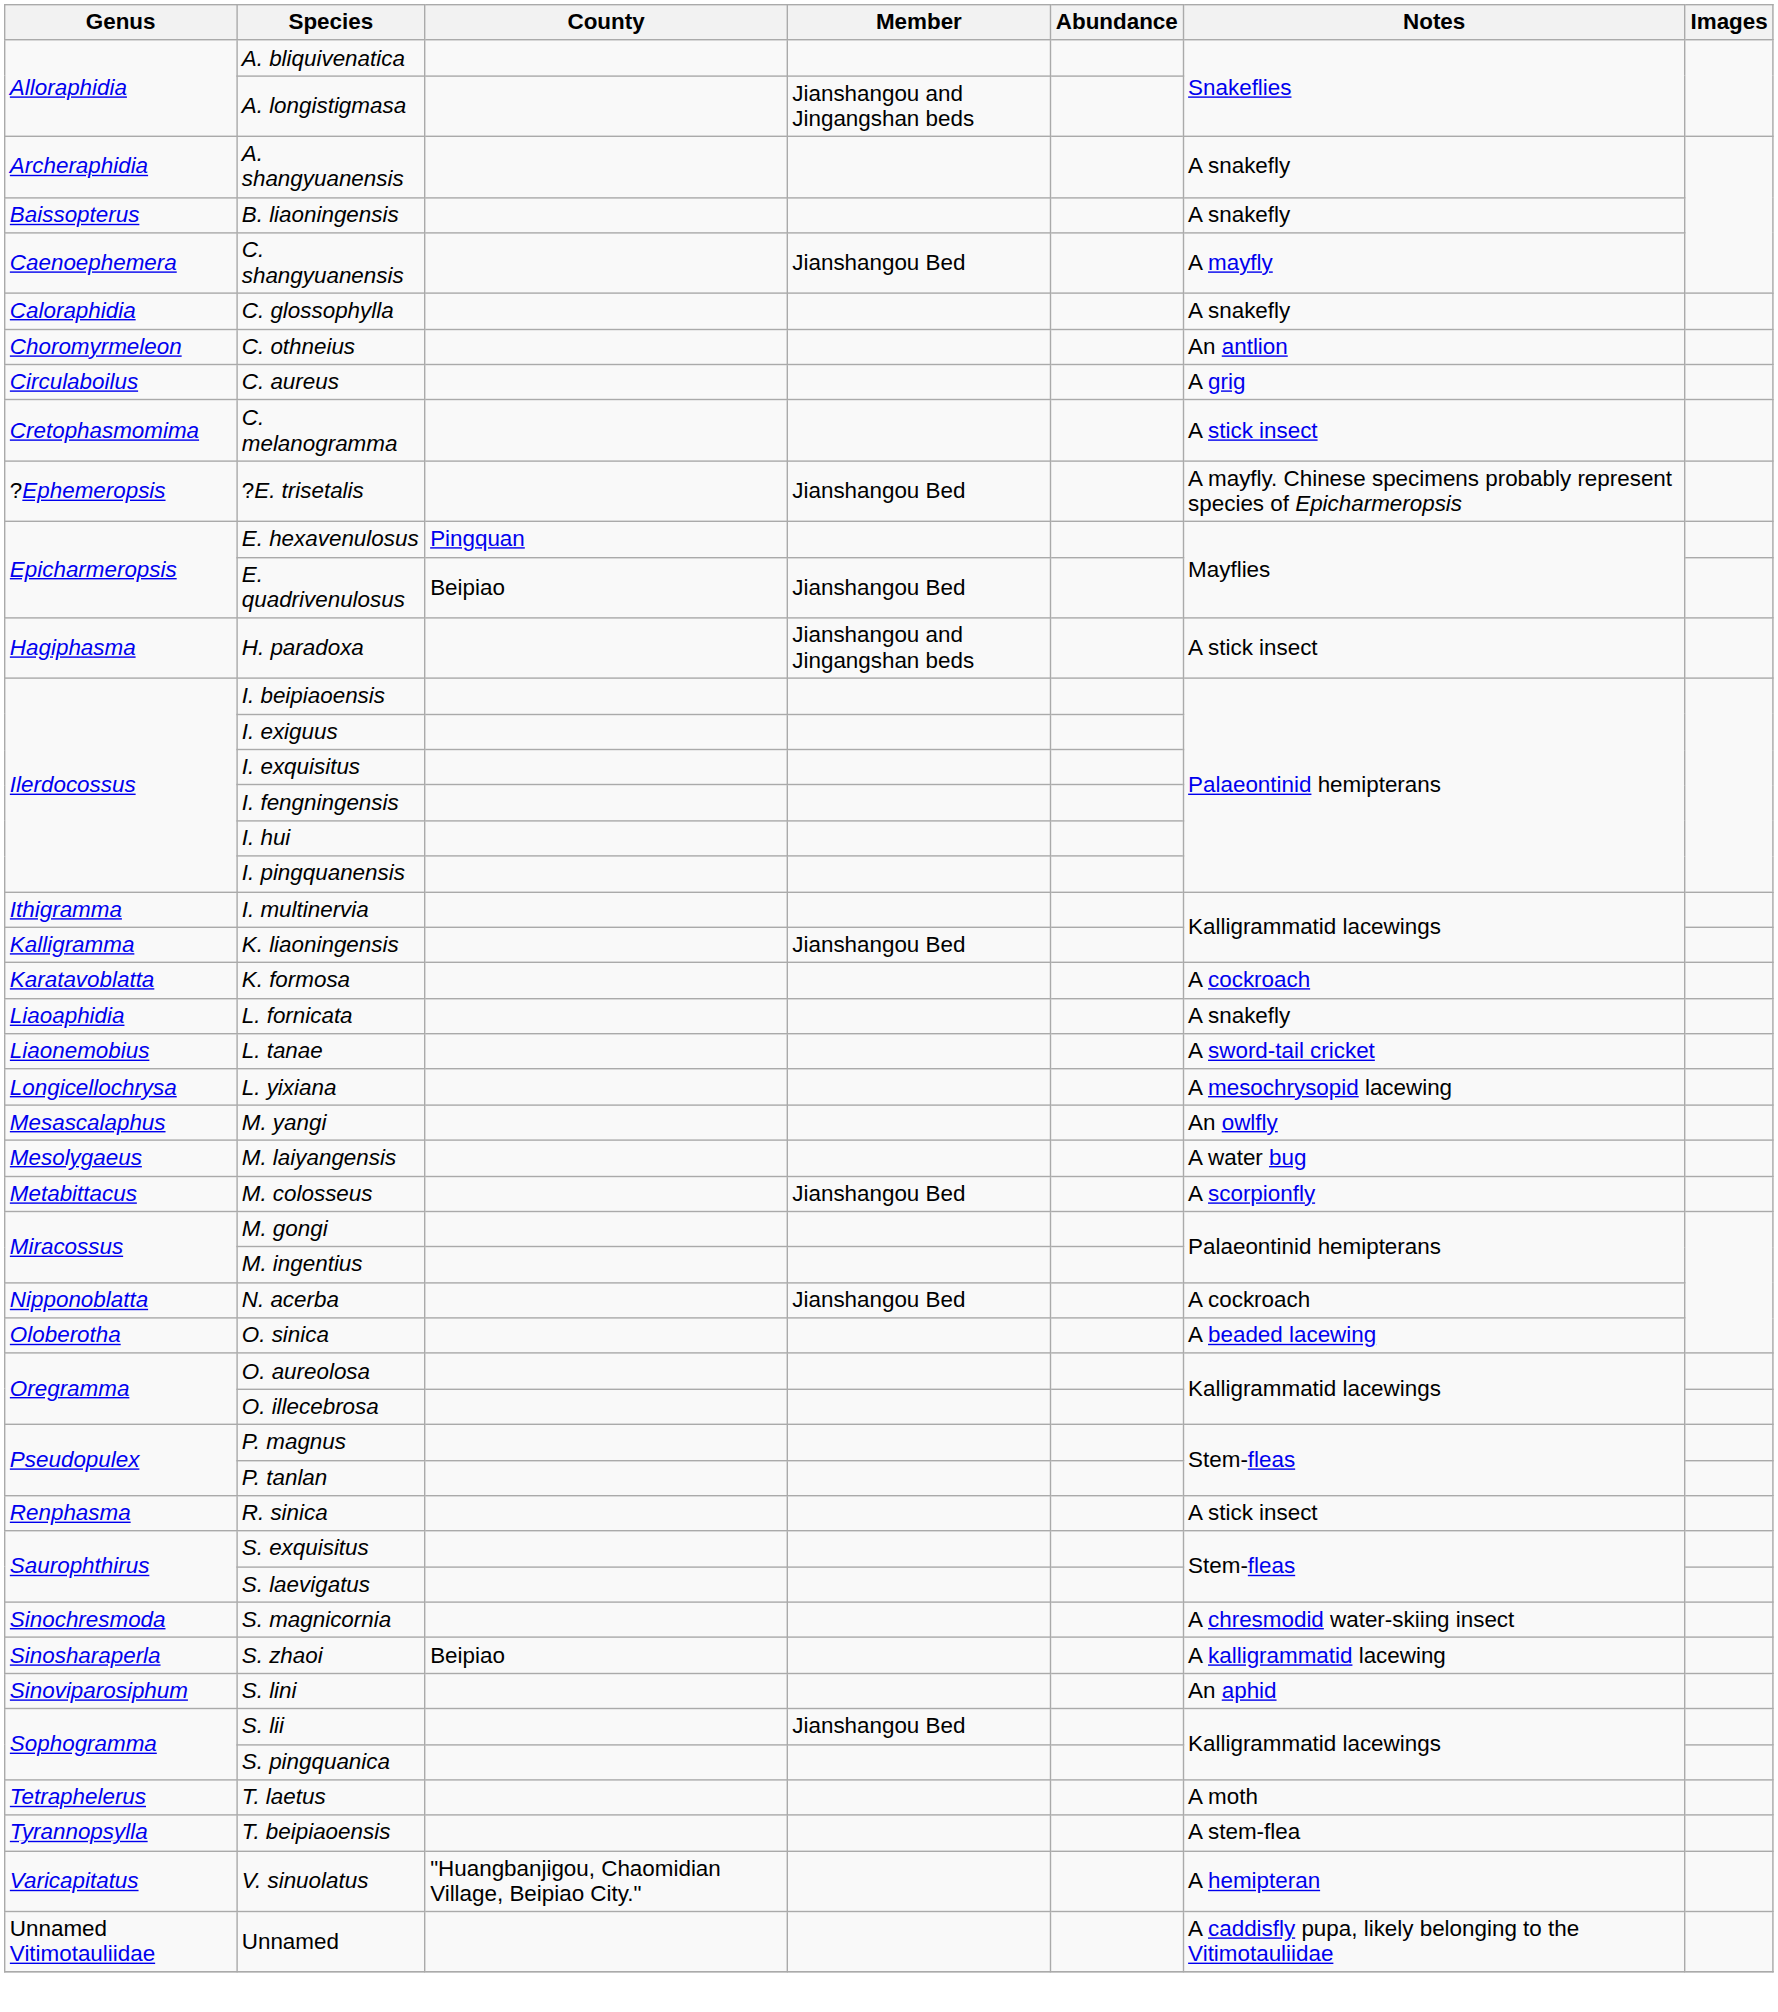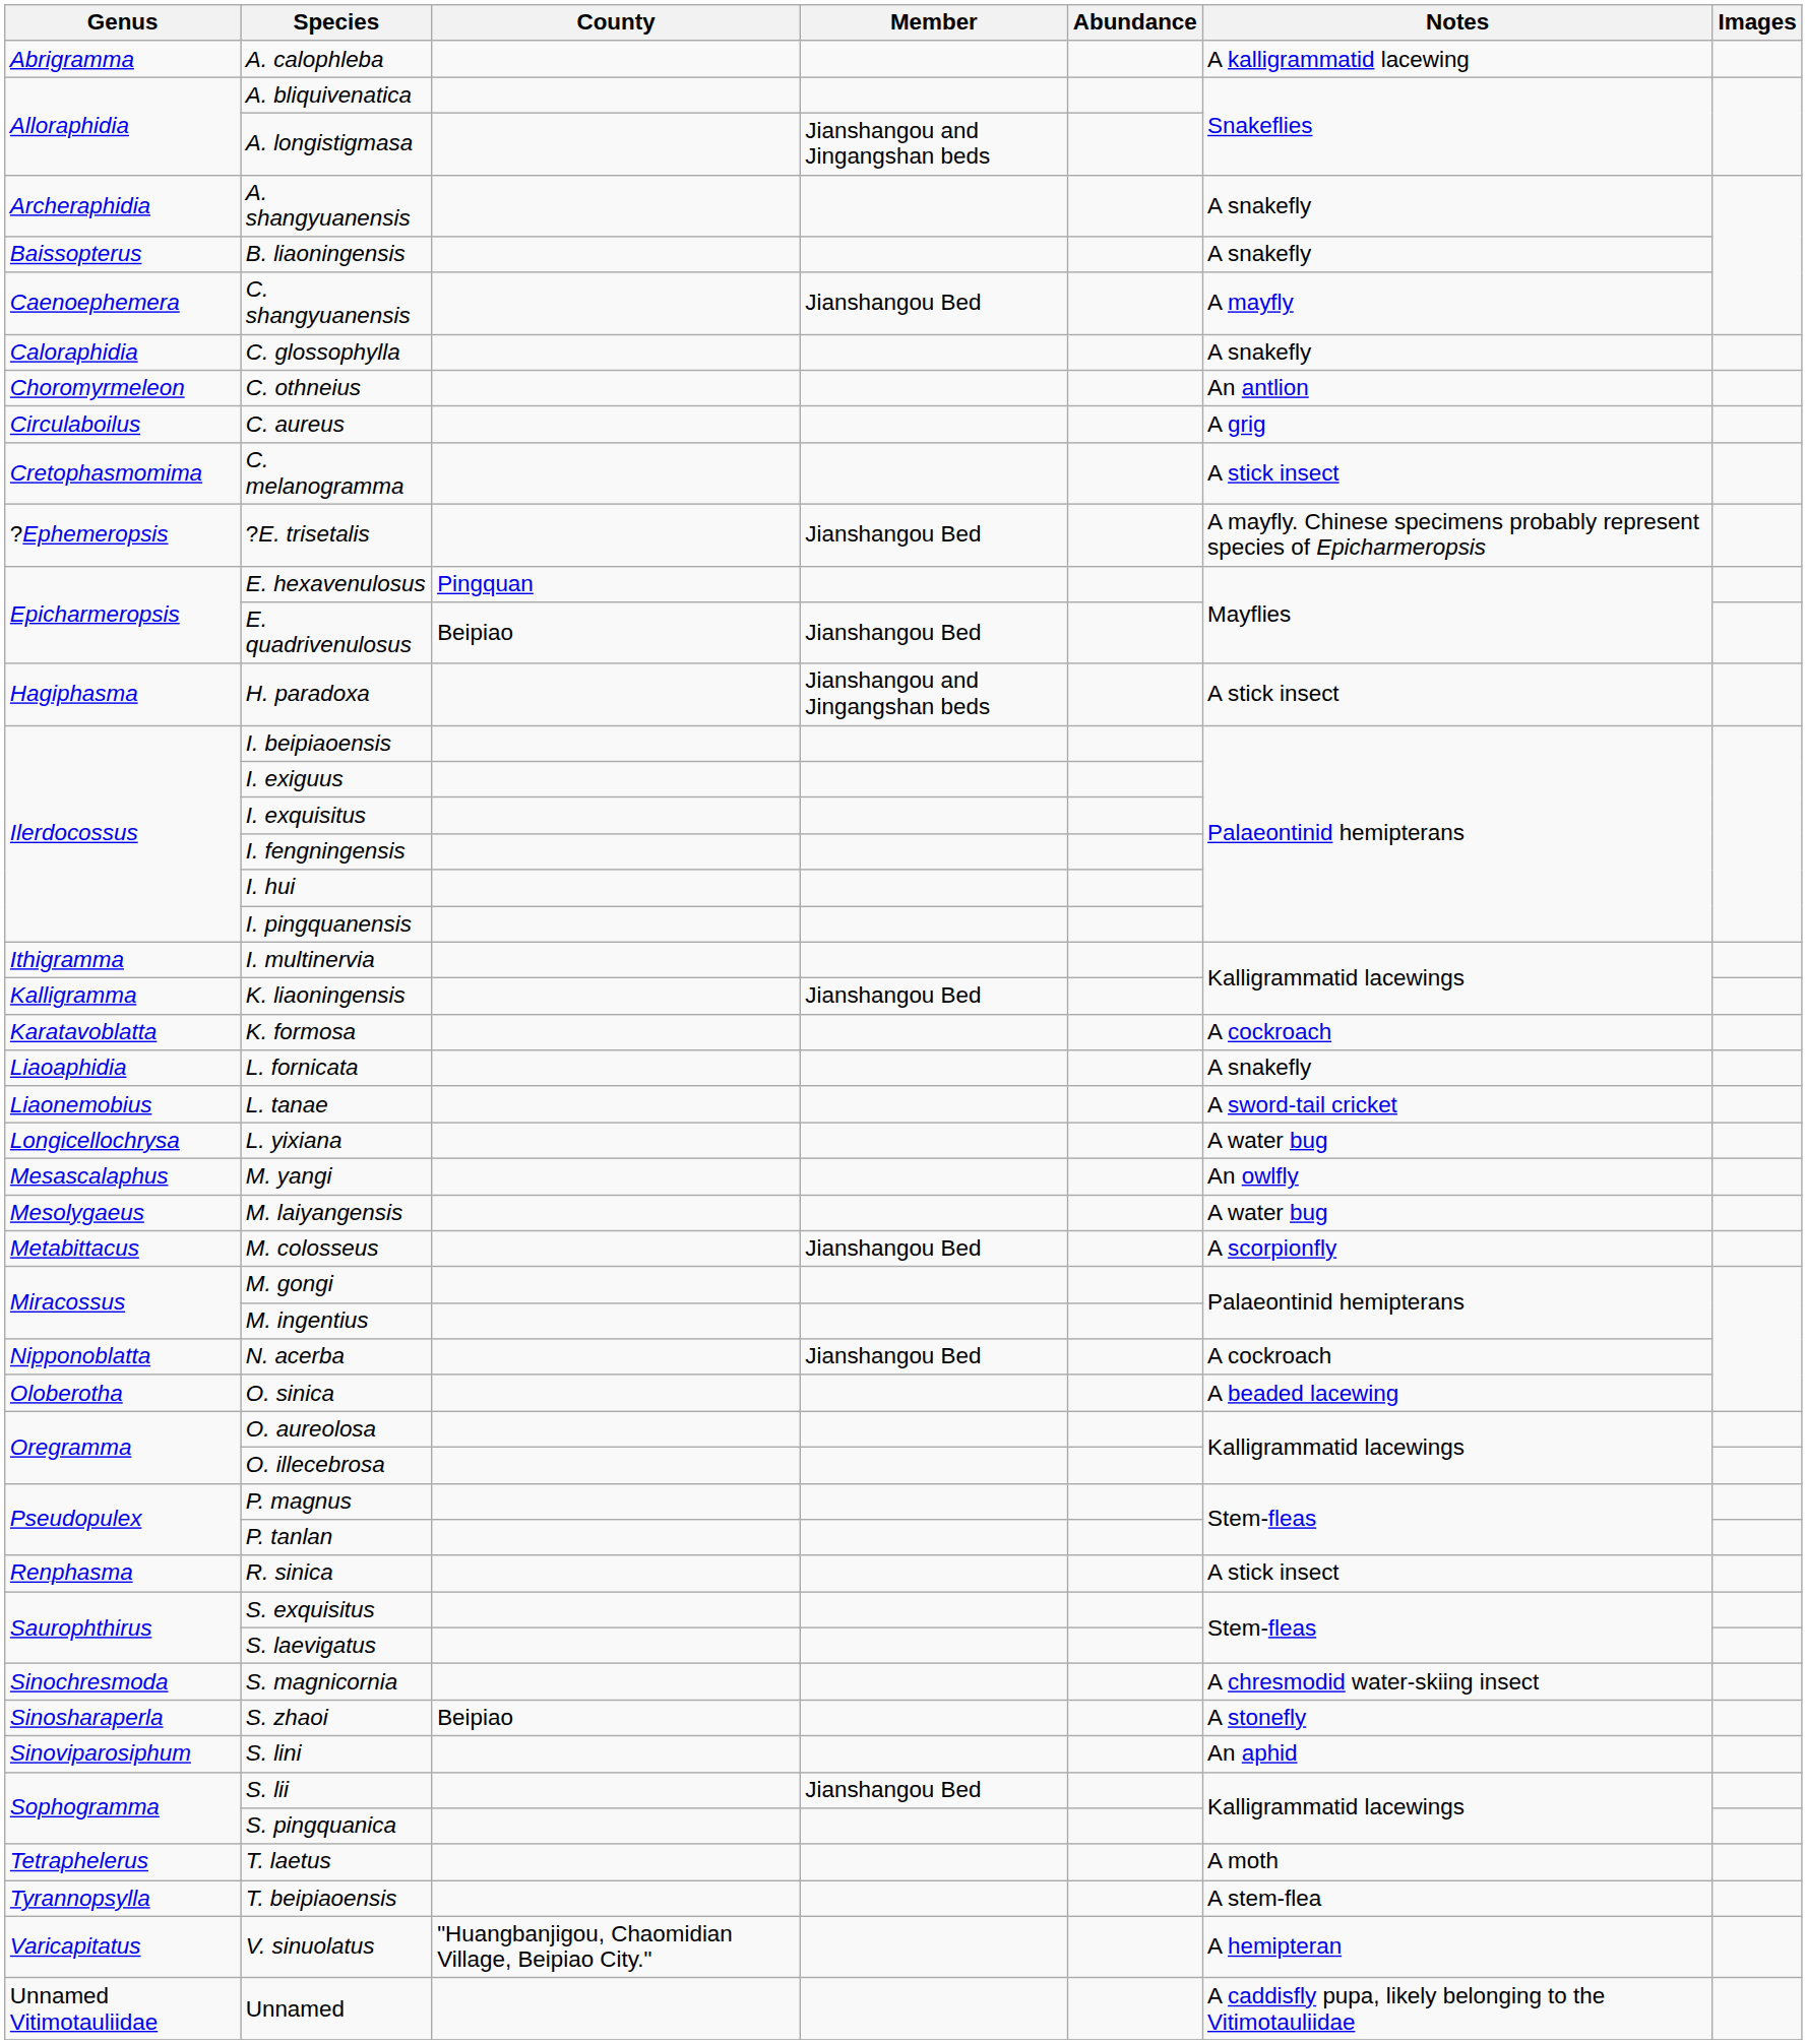+ row: Abrigramma | A. calophleba | A kalligrammatid lacewing
L. yixiana | Notes: A mesochrysopid lacewing -> A water bug
S. zhaoi | Notes: A kalligrammatid lacewing -> A stonefly
